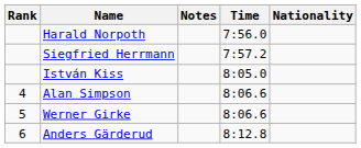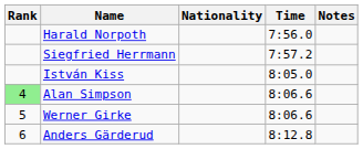columns swapped: Nationality <-> Notes
Alan Simpson | Rank: no background -> lightgreen background
